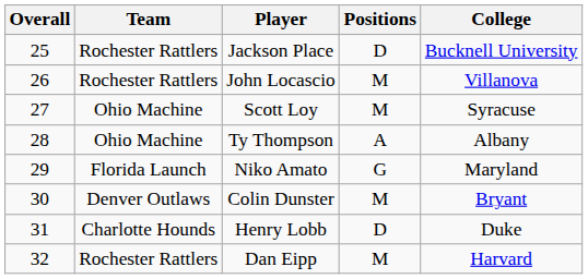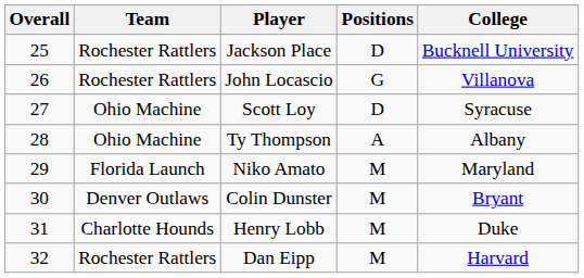John Locascio | Positions: M -> G
Scott Loy | Positions: M -> D
Niko Amato | Positions: G -> M
Henry Lobb | Positions: D -> M
